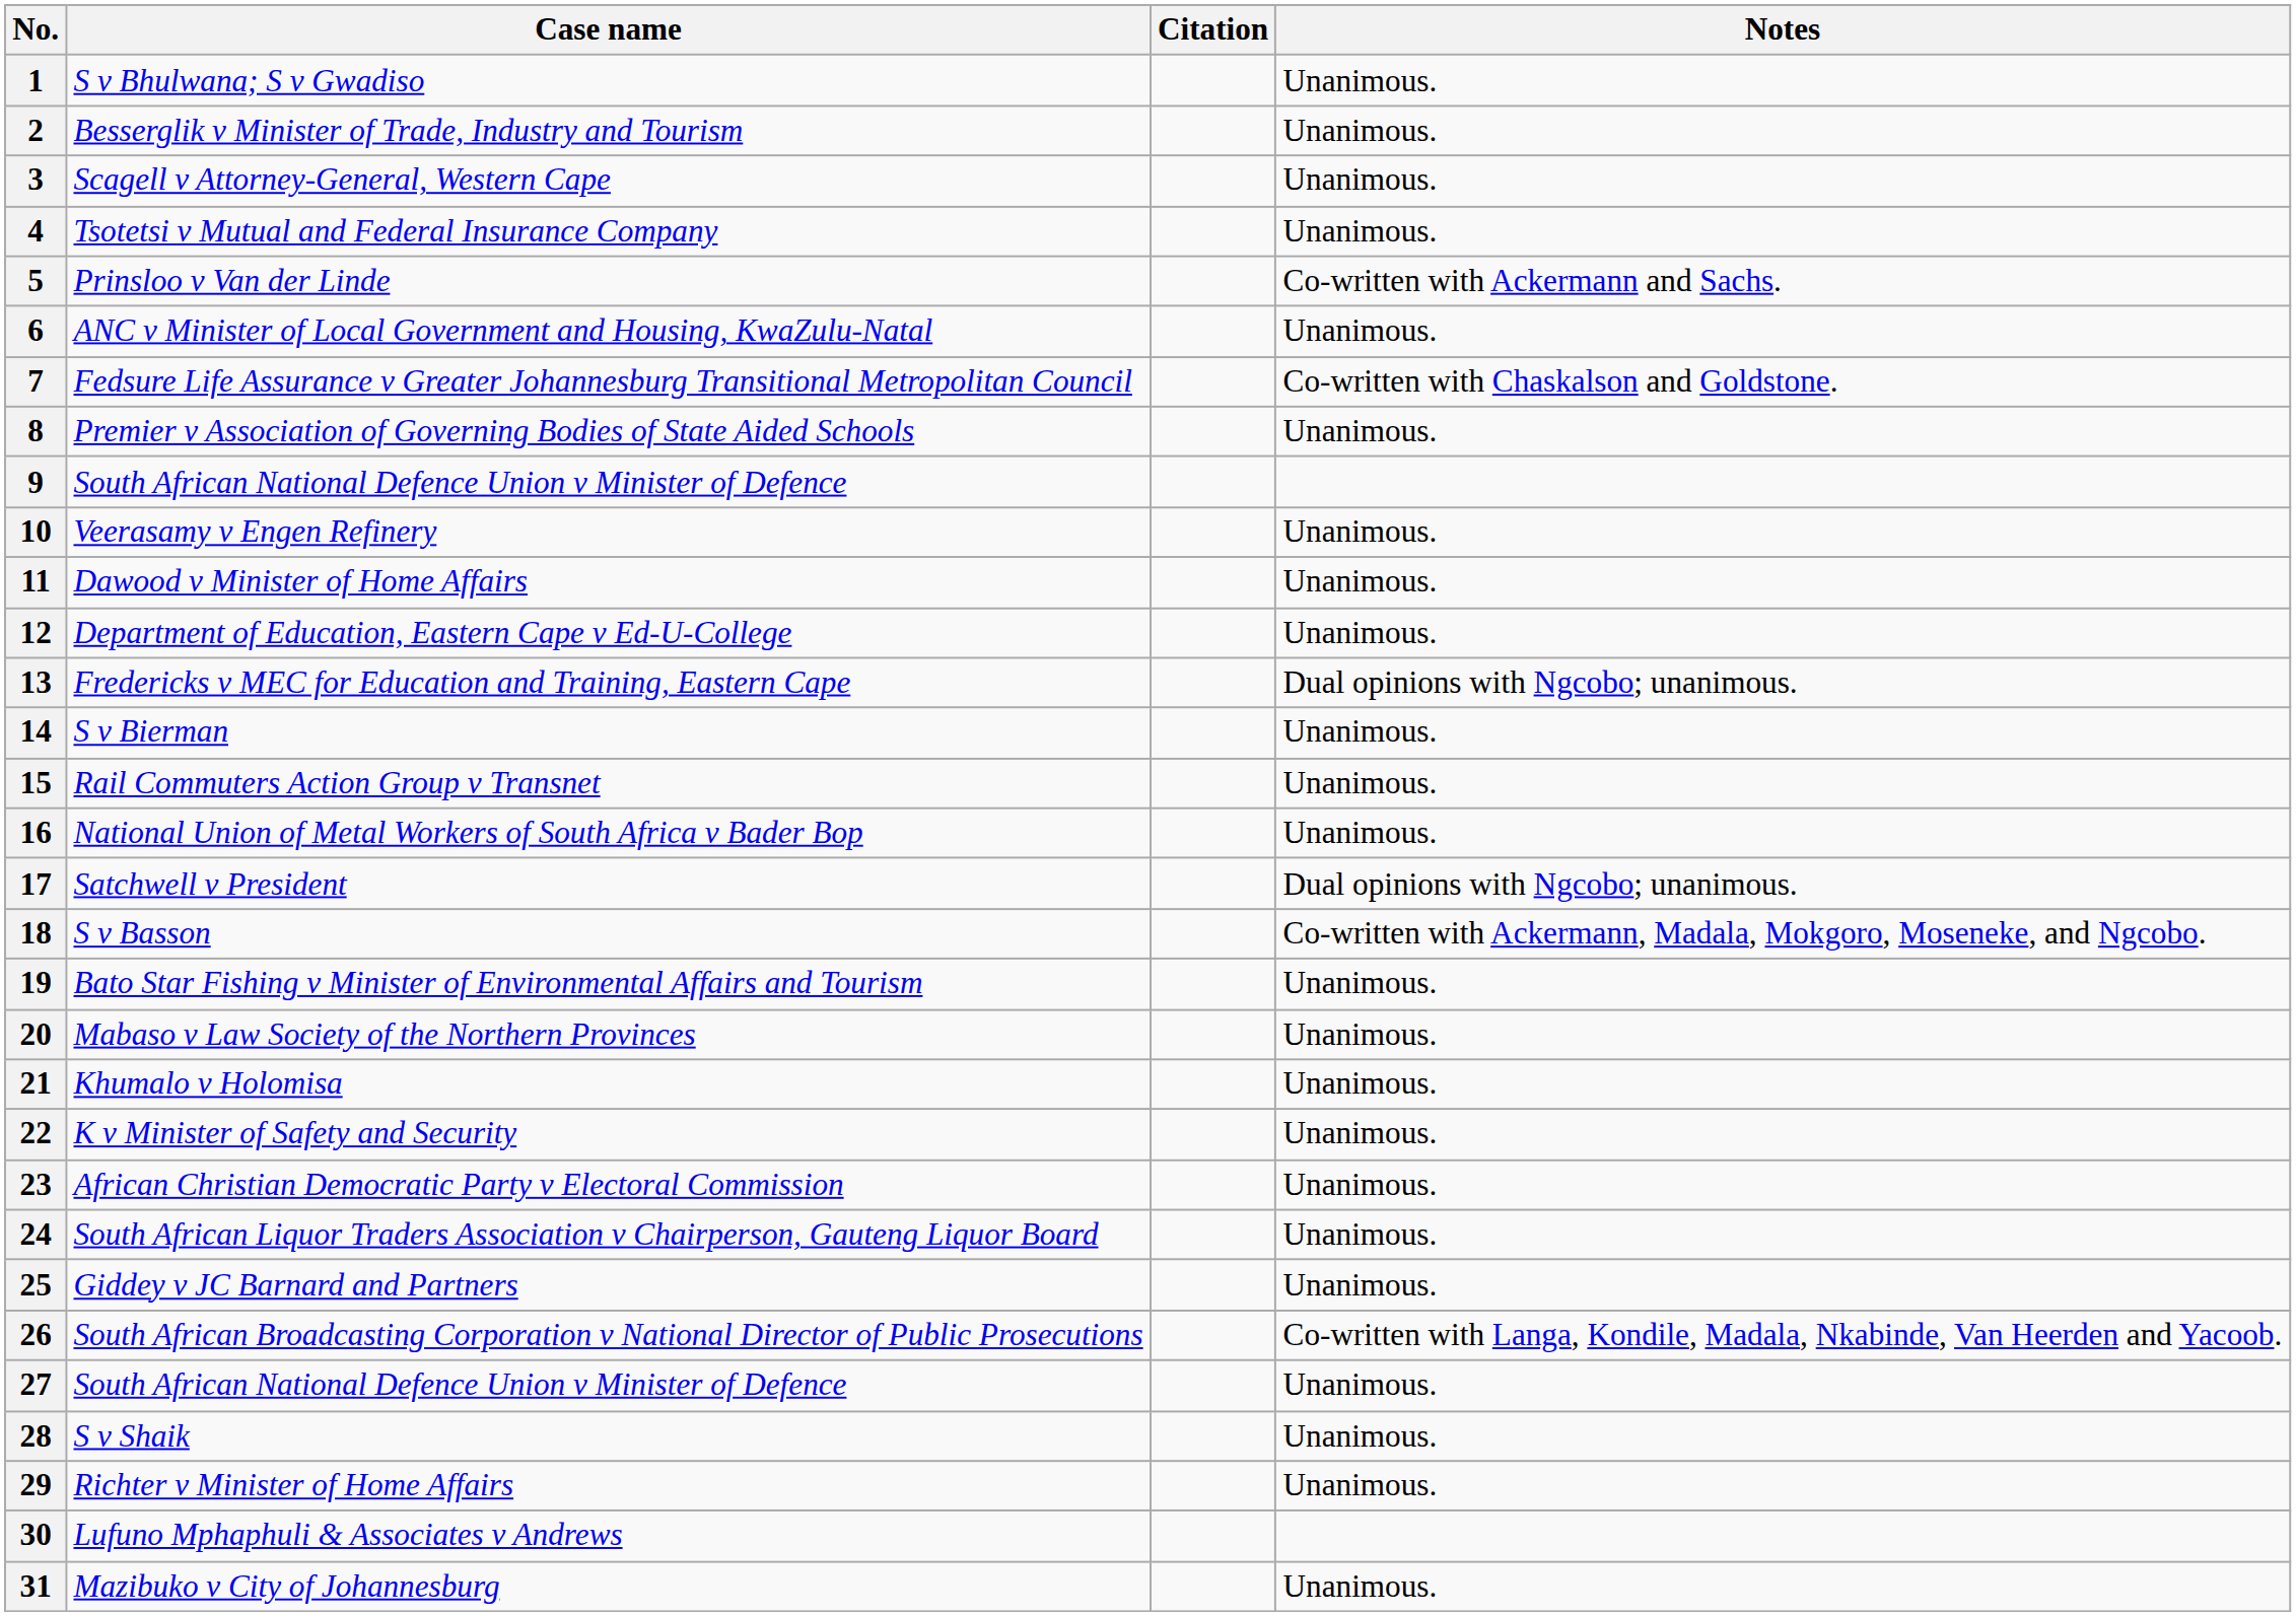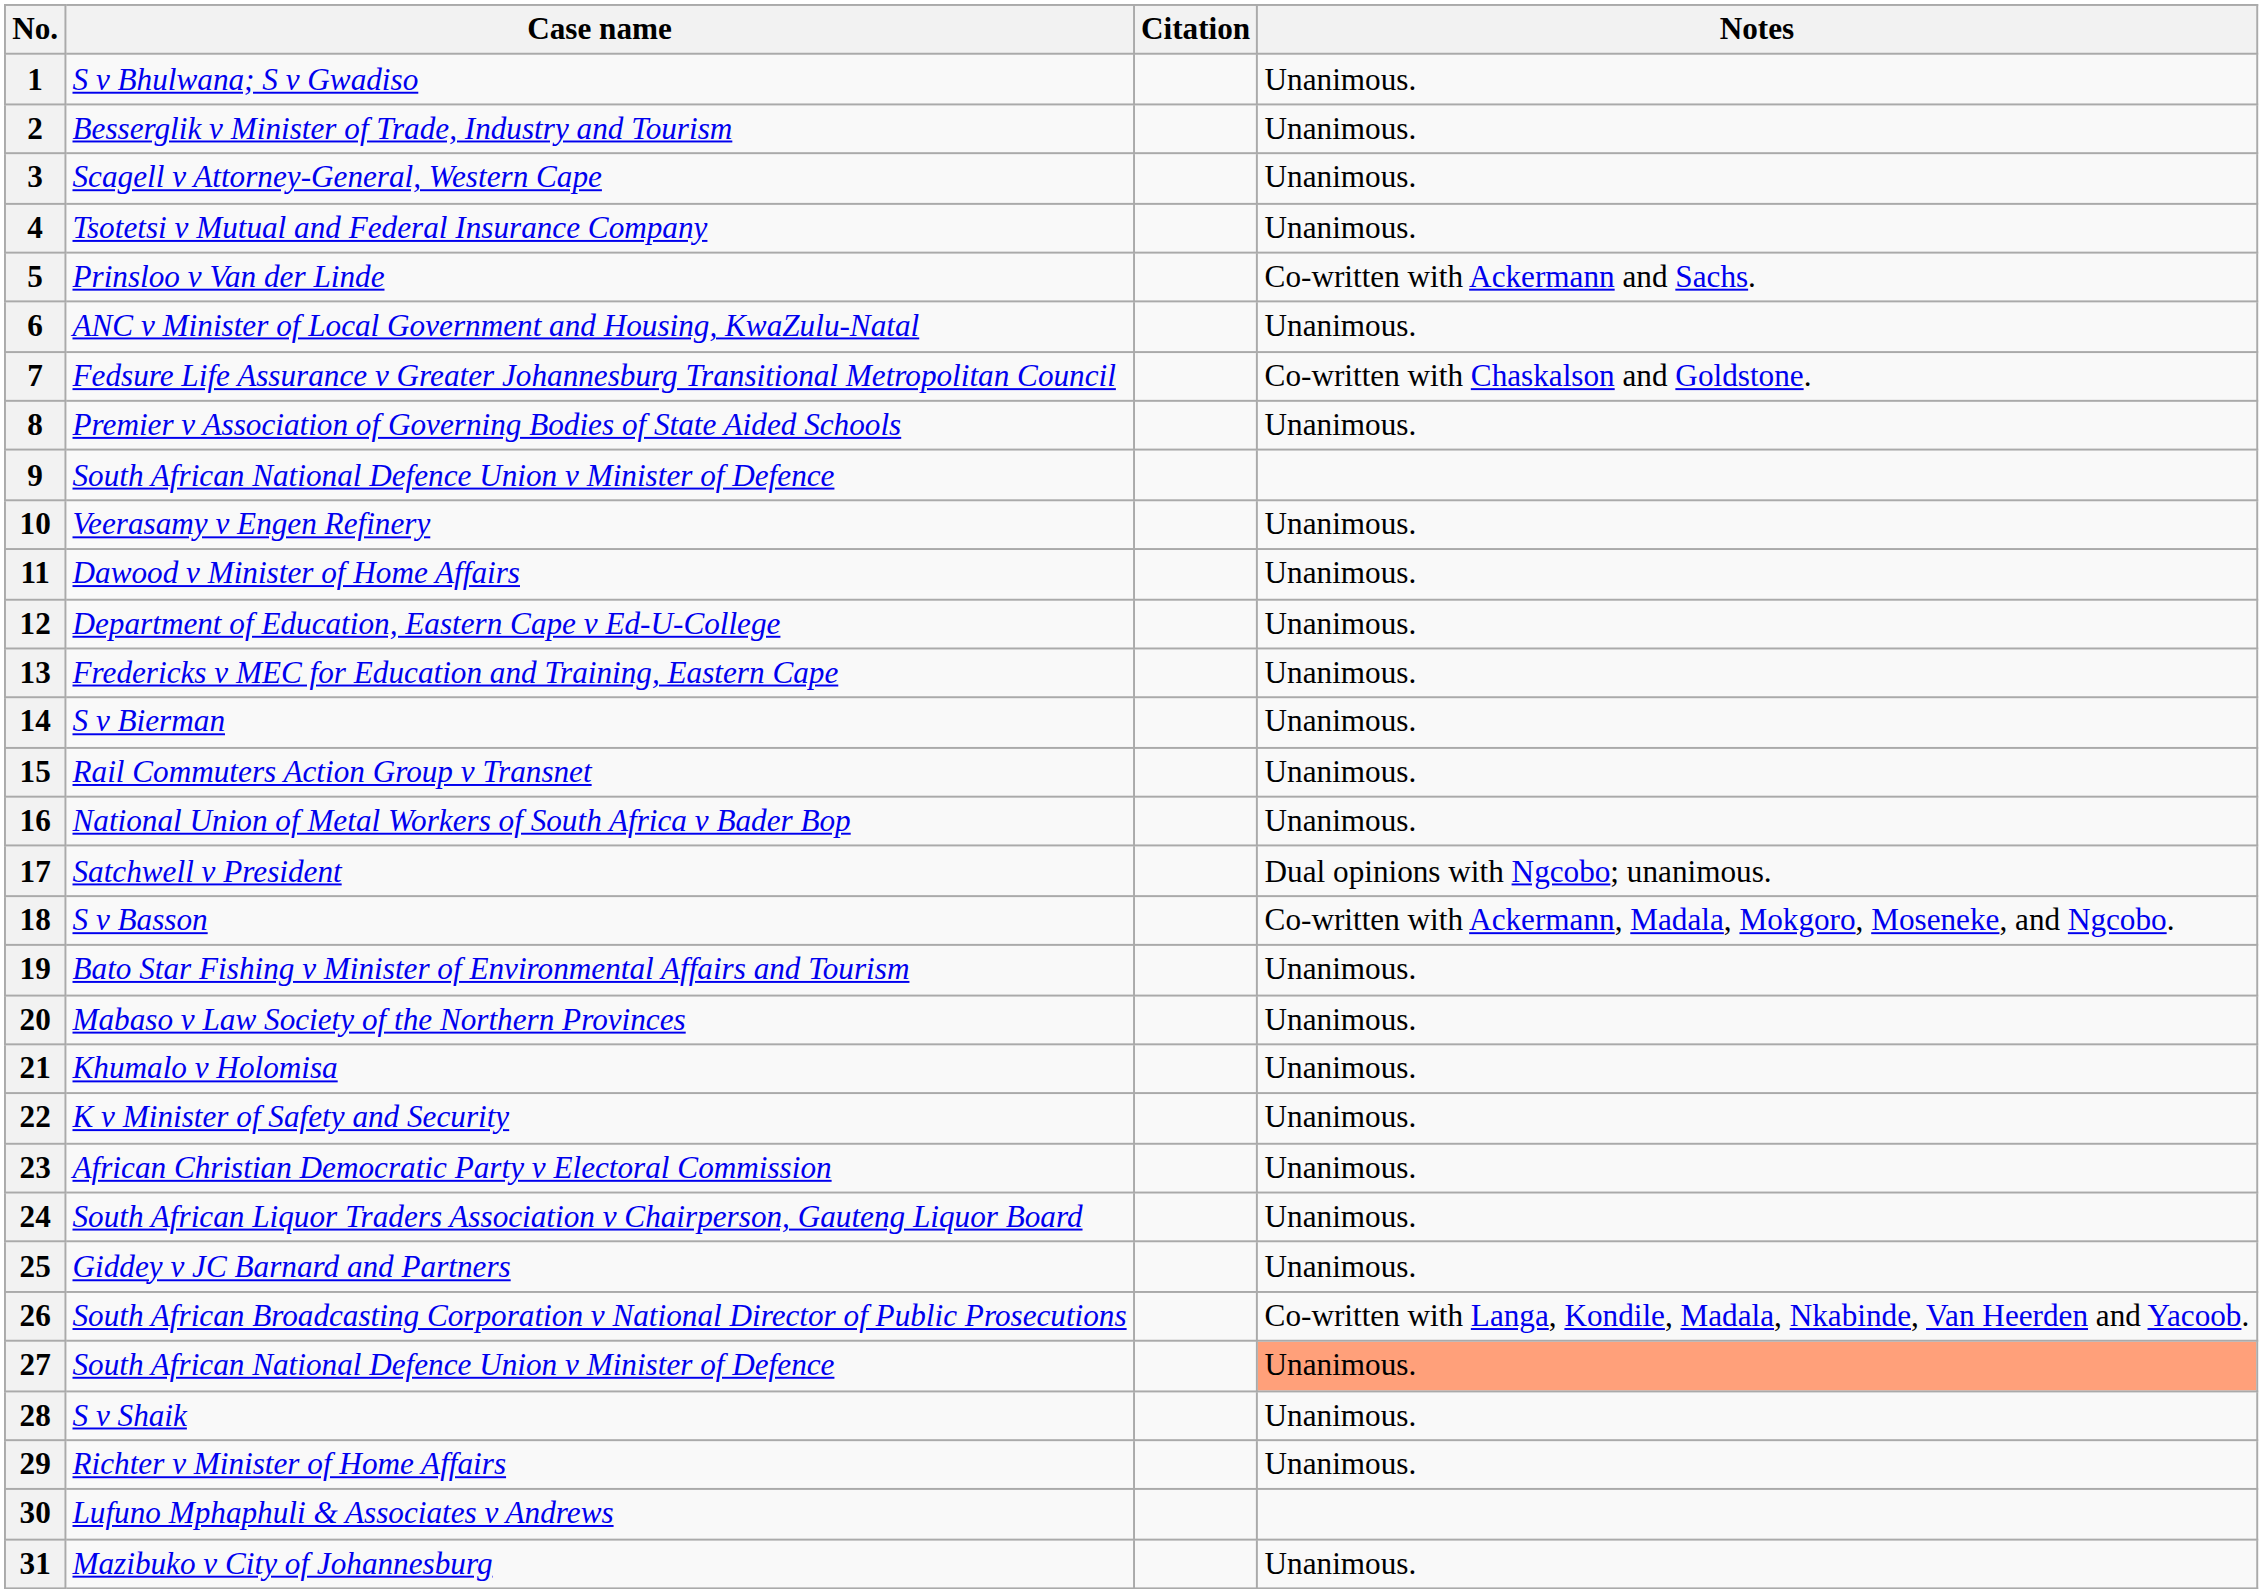13 | Notes: Dual opinions with Ngcobo; unanimous. -> Unanimous.
27 | Notes: no background -> lightsalmon background
